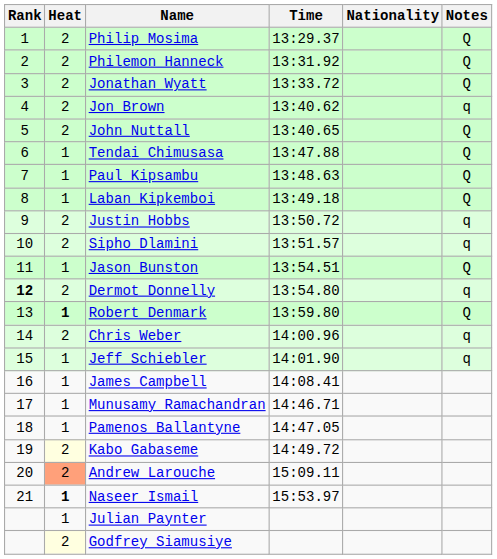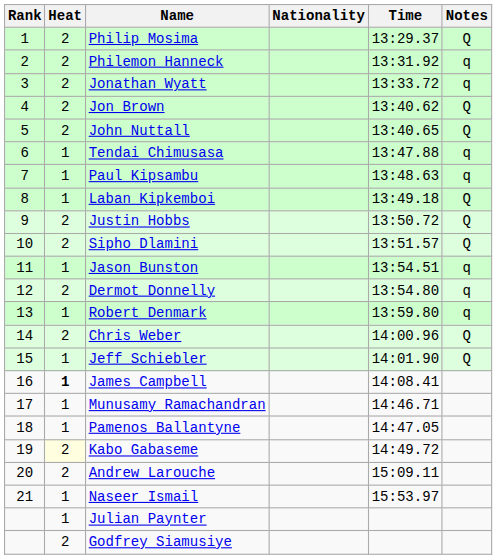columns swapped: Nationality <-> Time
Philemon Hanneck | Notes: Q -> q
Jonathan Wyatt | Notes: Q -> q
Jon Brown | Notes: q -> Q
Tendai Chimusasa | Notes: Q -> q
Paul Kipsambu | Notes: Q -> q
Justin Hobbs | Notes: q -> Q
Sipho Dlamini | Notes: q -> Q
Jason Bunston | Notes: Q -> q
Dermot Donnelly | Rank: bold -> normal
Robert Denmark | Heat: bold -> normal
Robert Denmark | Notes: Q -> q
Chris Weber | Notes: q -> Q
Jeff Schiebler | Notes: q -> Q
James Campbell | Heat: normal -> bold
Andrew Larouche | Heat: lightsalmon background -> no background
Naseer Ismail | Heat: bold -> normal
Godfrey Siamusiye | Heat: lightyellow background -> no background
